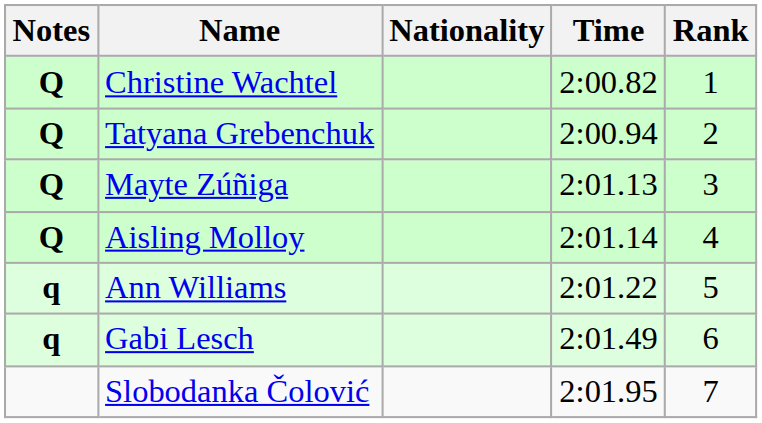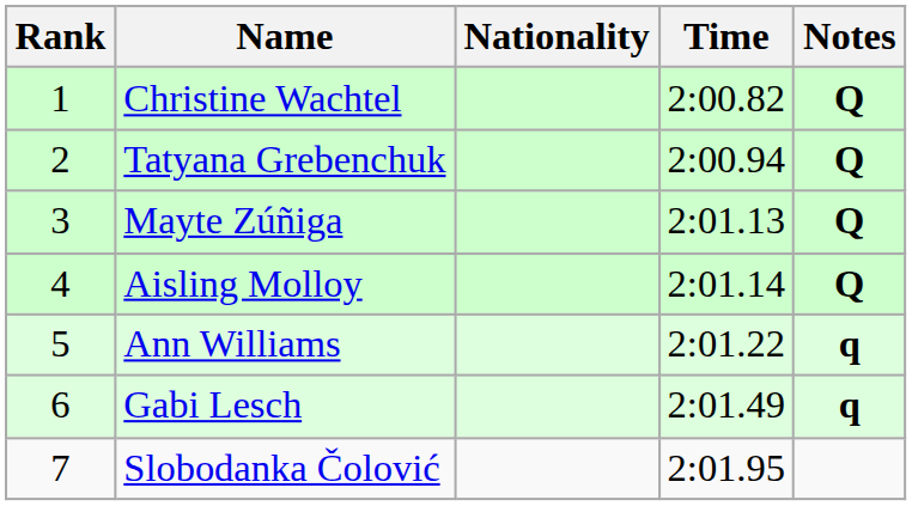columns swapped: Rank <-> Notes
